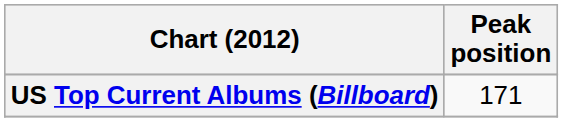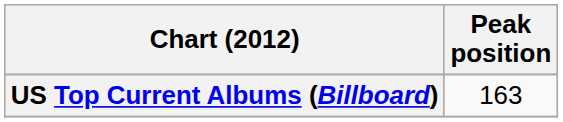US Top Current Albums (Billboard) | Peak position: 171 -> 163
